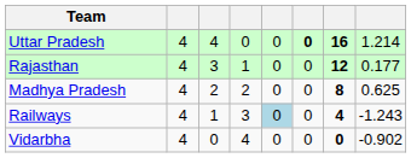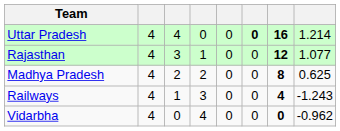Rajasthan | column 8: 0.177 -> 1.077
Railways | column 5: lightblue background -> no background
Vidarbha | column 8: -0.902 -> -0.962
